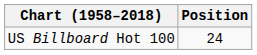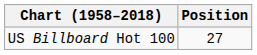US Billboard Hot 100 | Position: 24 -> 27
